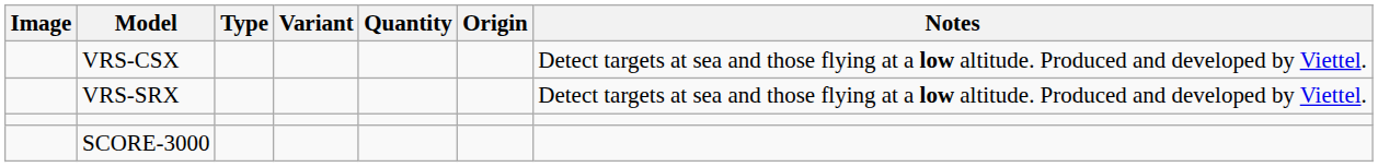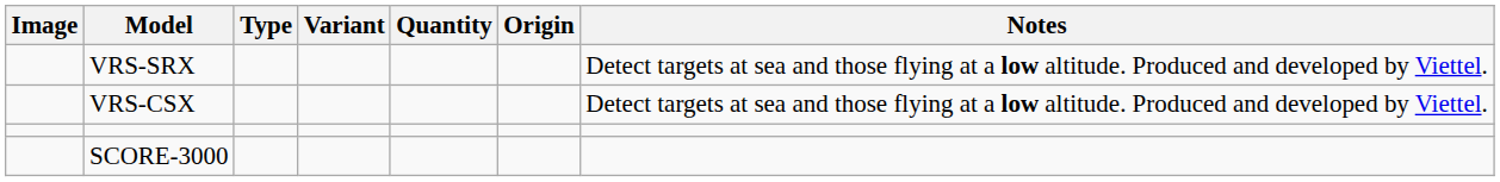rows swapped: VRS-CSX <-> VRS-SRX
